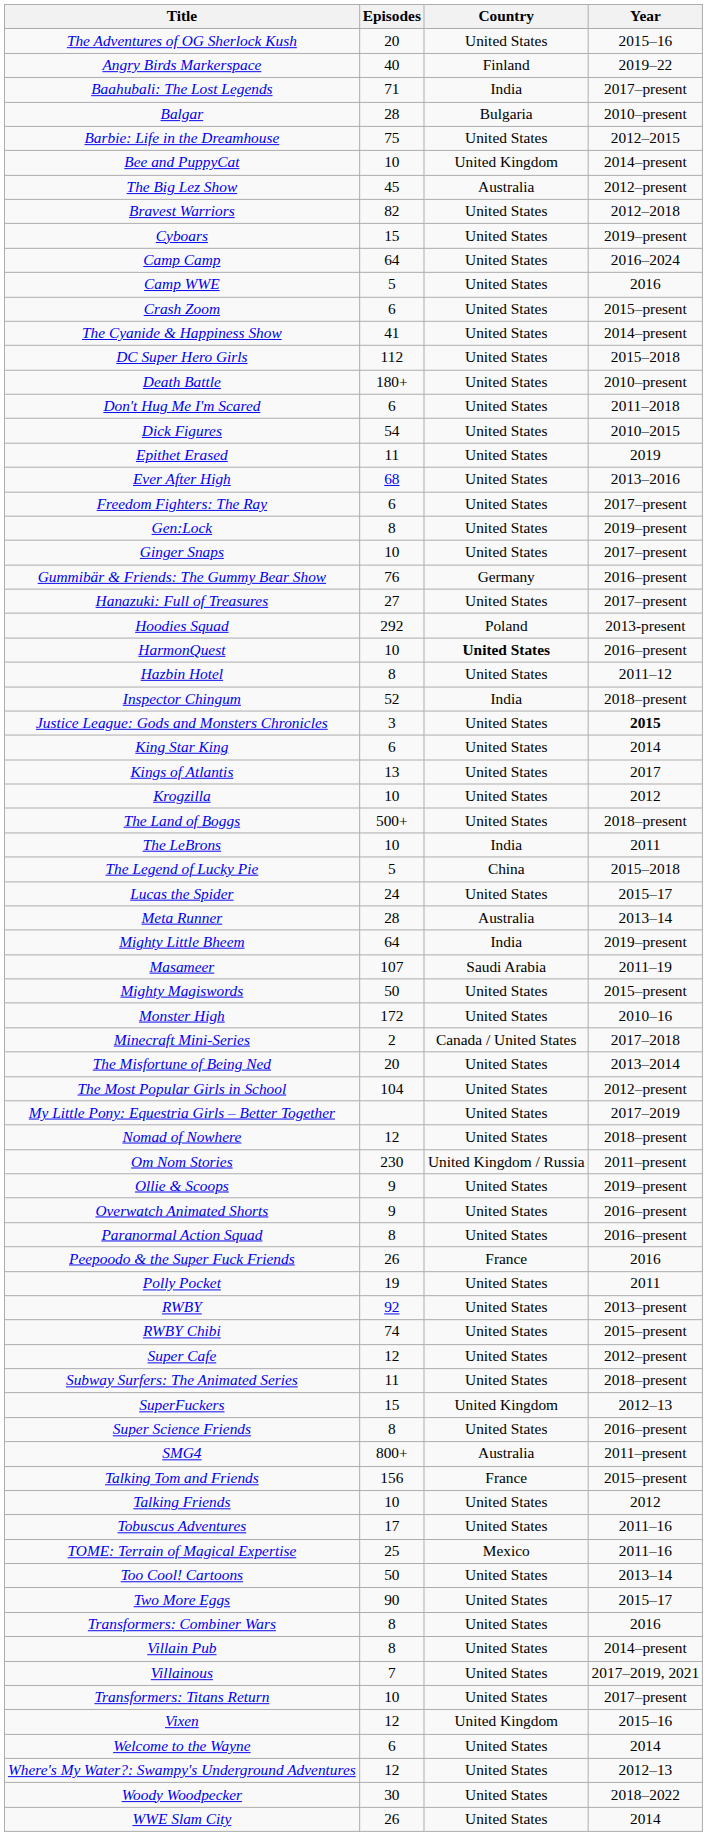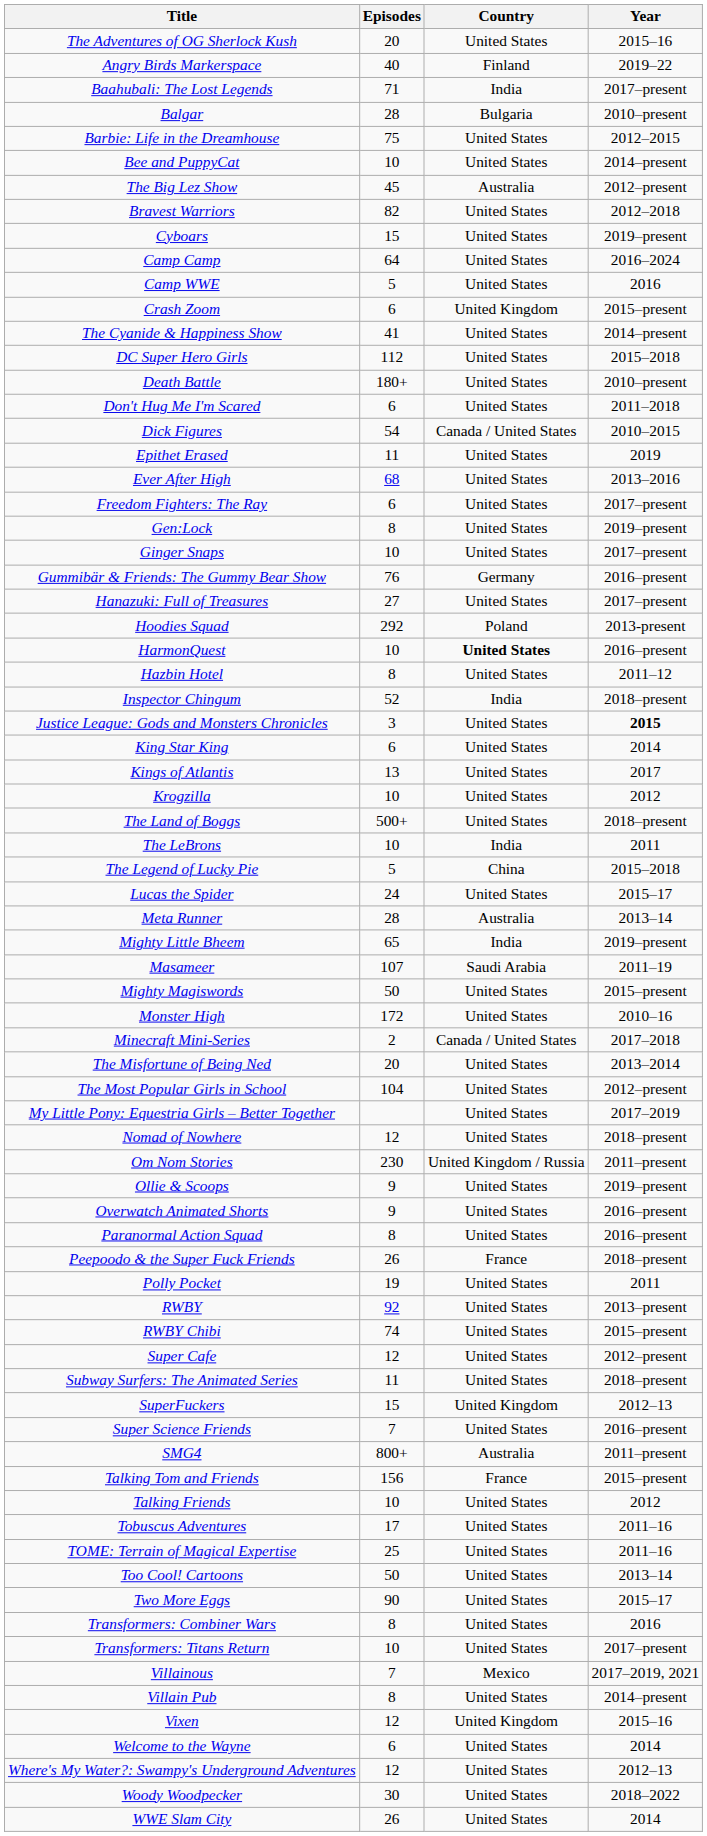Bee and PuppyCat | Country: United Kingdom -> United States
Crash Zoom | Country: United States -> United Kingdom
Dick Figures | Country: United States -> Canada / United States
Mighty Little Bheem | Episodes: 64 -> 65
Peepoodo & the Super Fuck Friends | Year: 2016 -> 2018–present
Super Science Friends | Episodes: 8 -> 7
TOME: Terrain of Magical Expertise | Country: Mexico -> United States
rows swapped: Transformers: Titans Return <-> Villain Pub
Villainous | Country: United States -> Mexico
